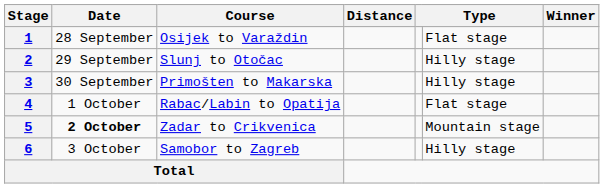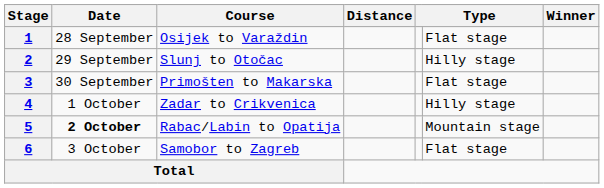3 | column 6: Hilly stage -> Flat stage
4 | Course: Rabac/Labin to Opatija -> Zadar to Crikvenica
4 | column 6: Flat stage -> Hilly stage
5 | Course: Zadar to Crikvenica -> Rabac/Labin to Opatija
6 | column 6: Hilly stage -> Flat stage
